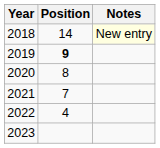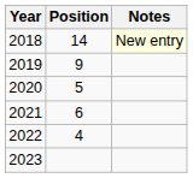2019 | Position: bold -> normal
2020 | Position: 8 -> 5
2021 | Position: 7 -> 6
